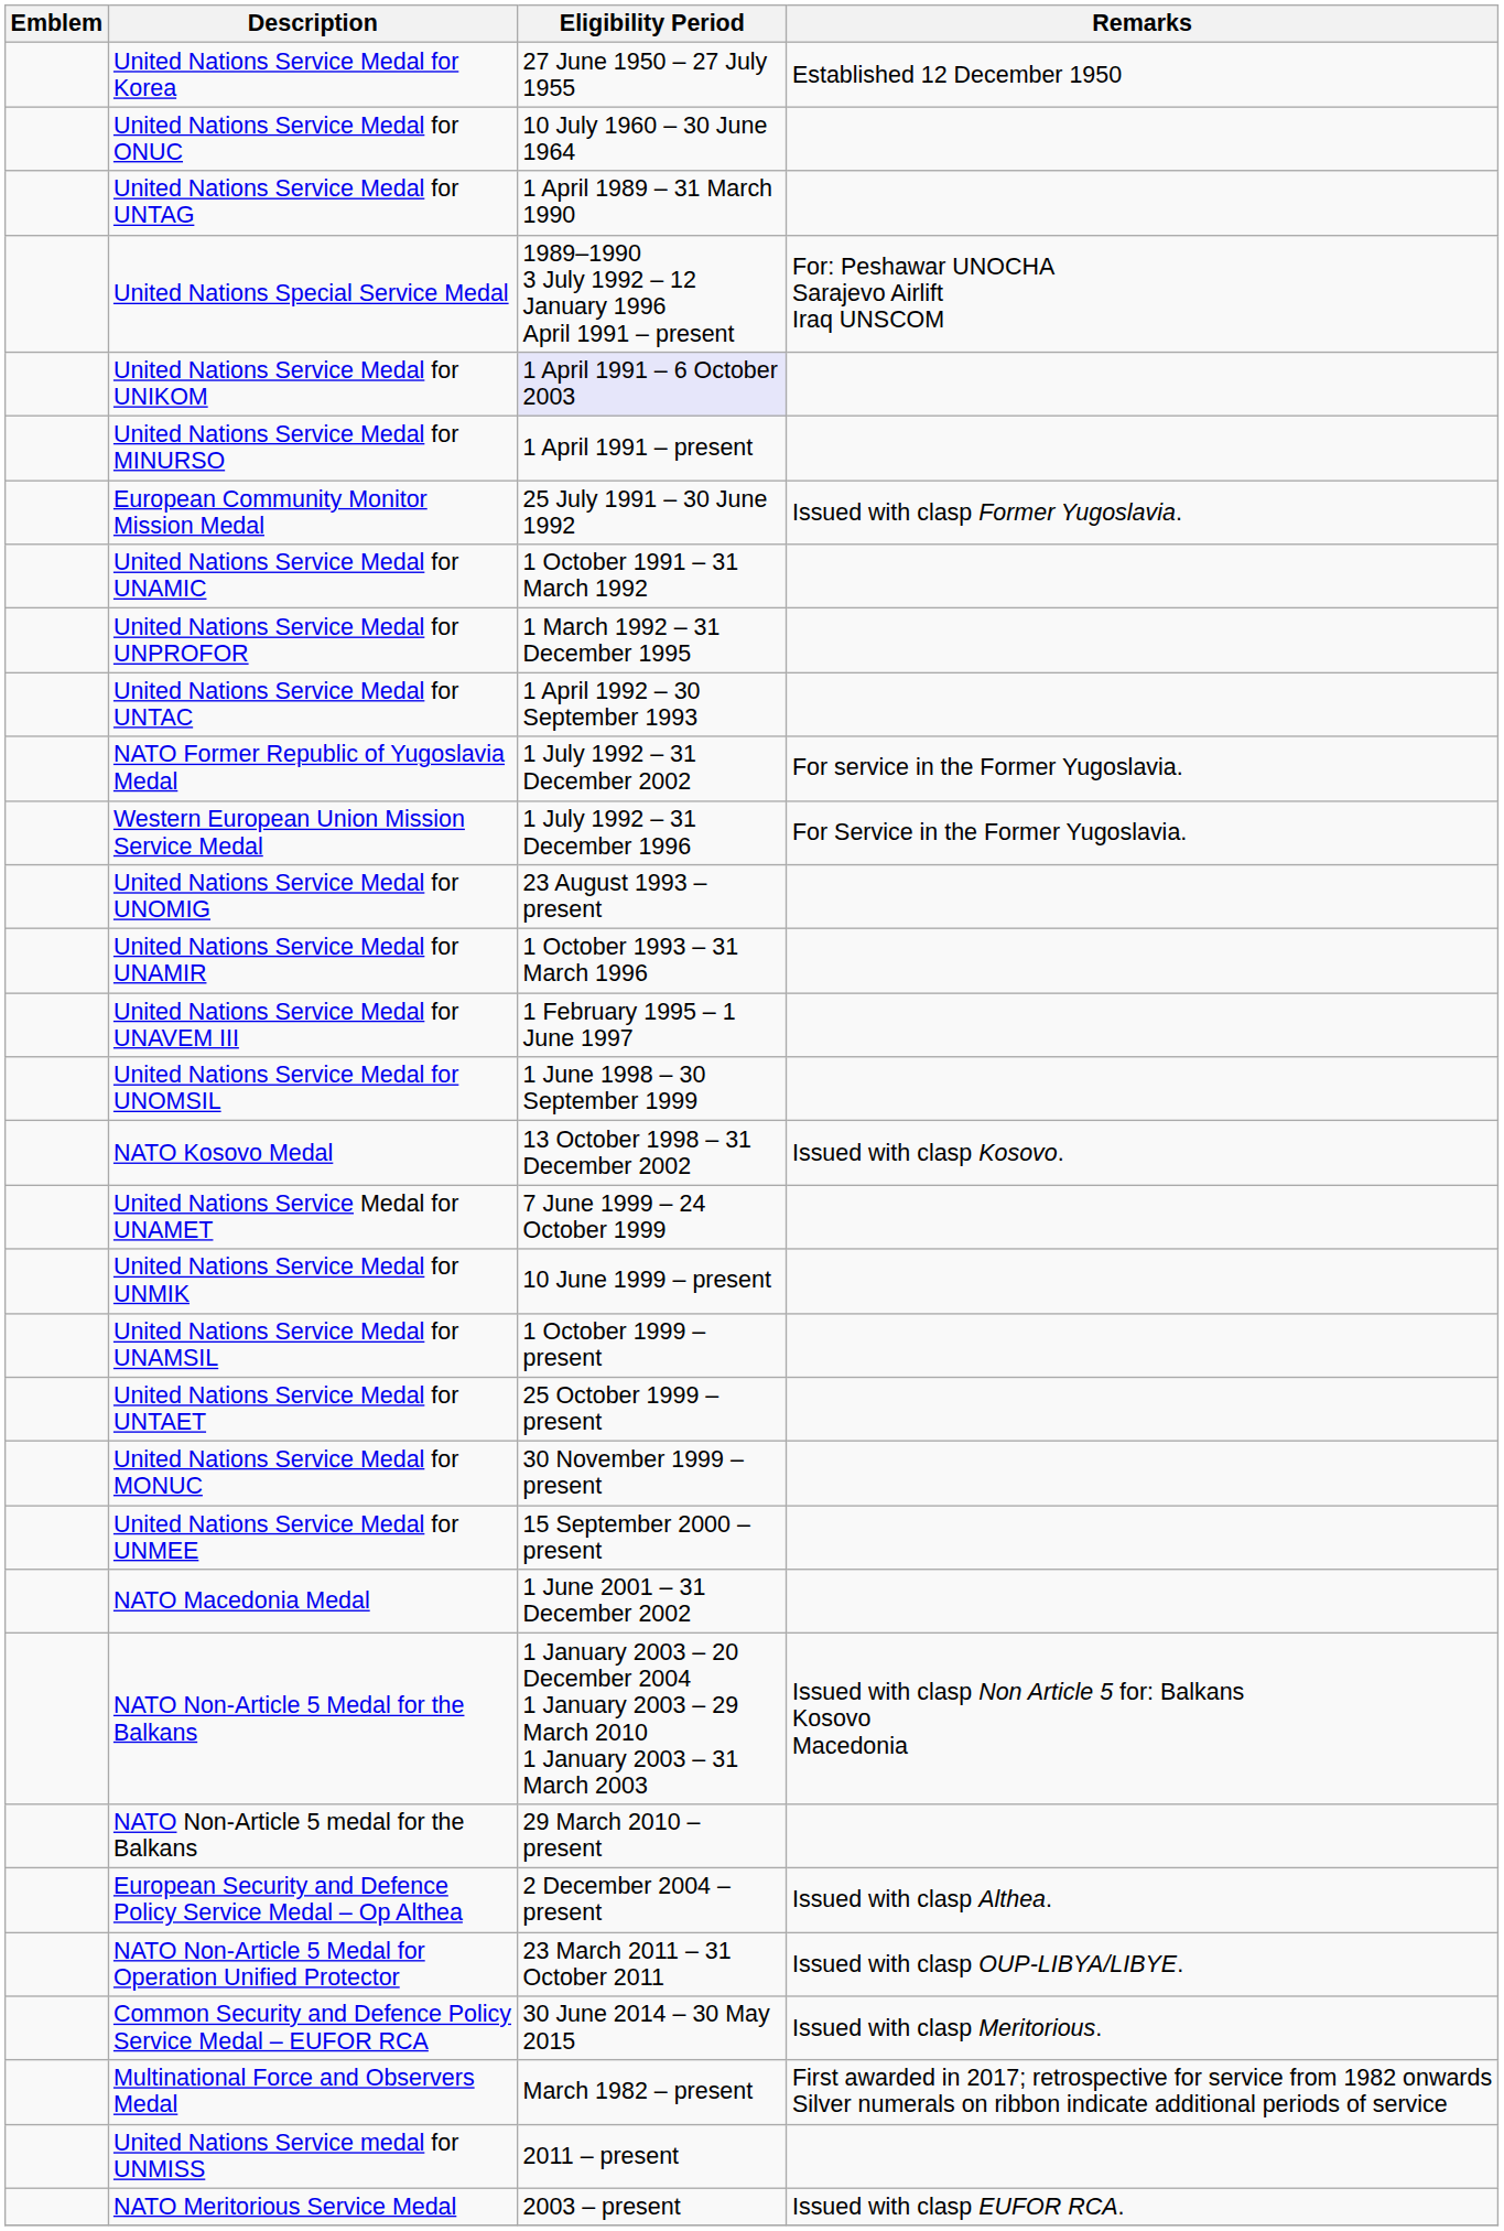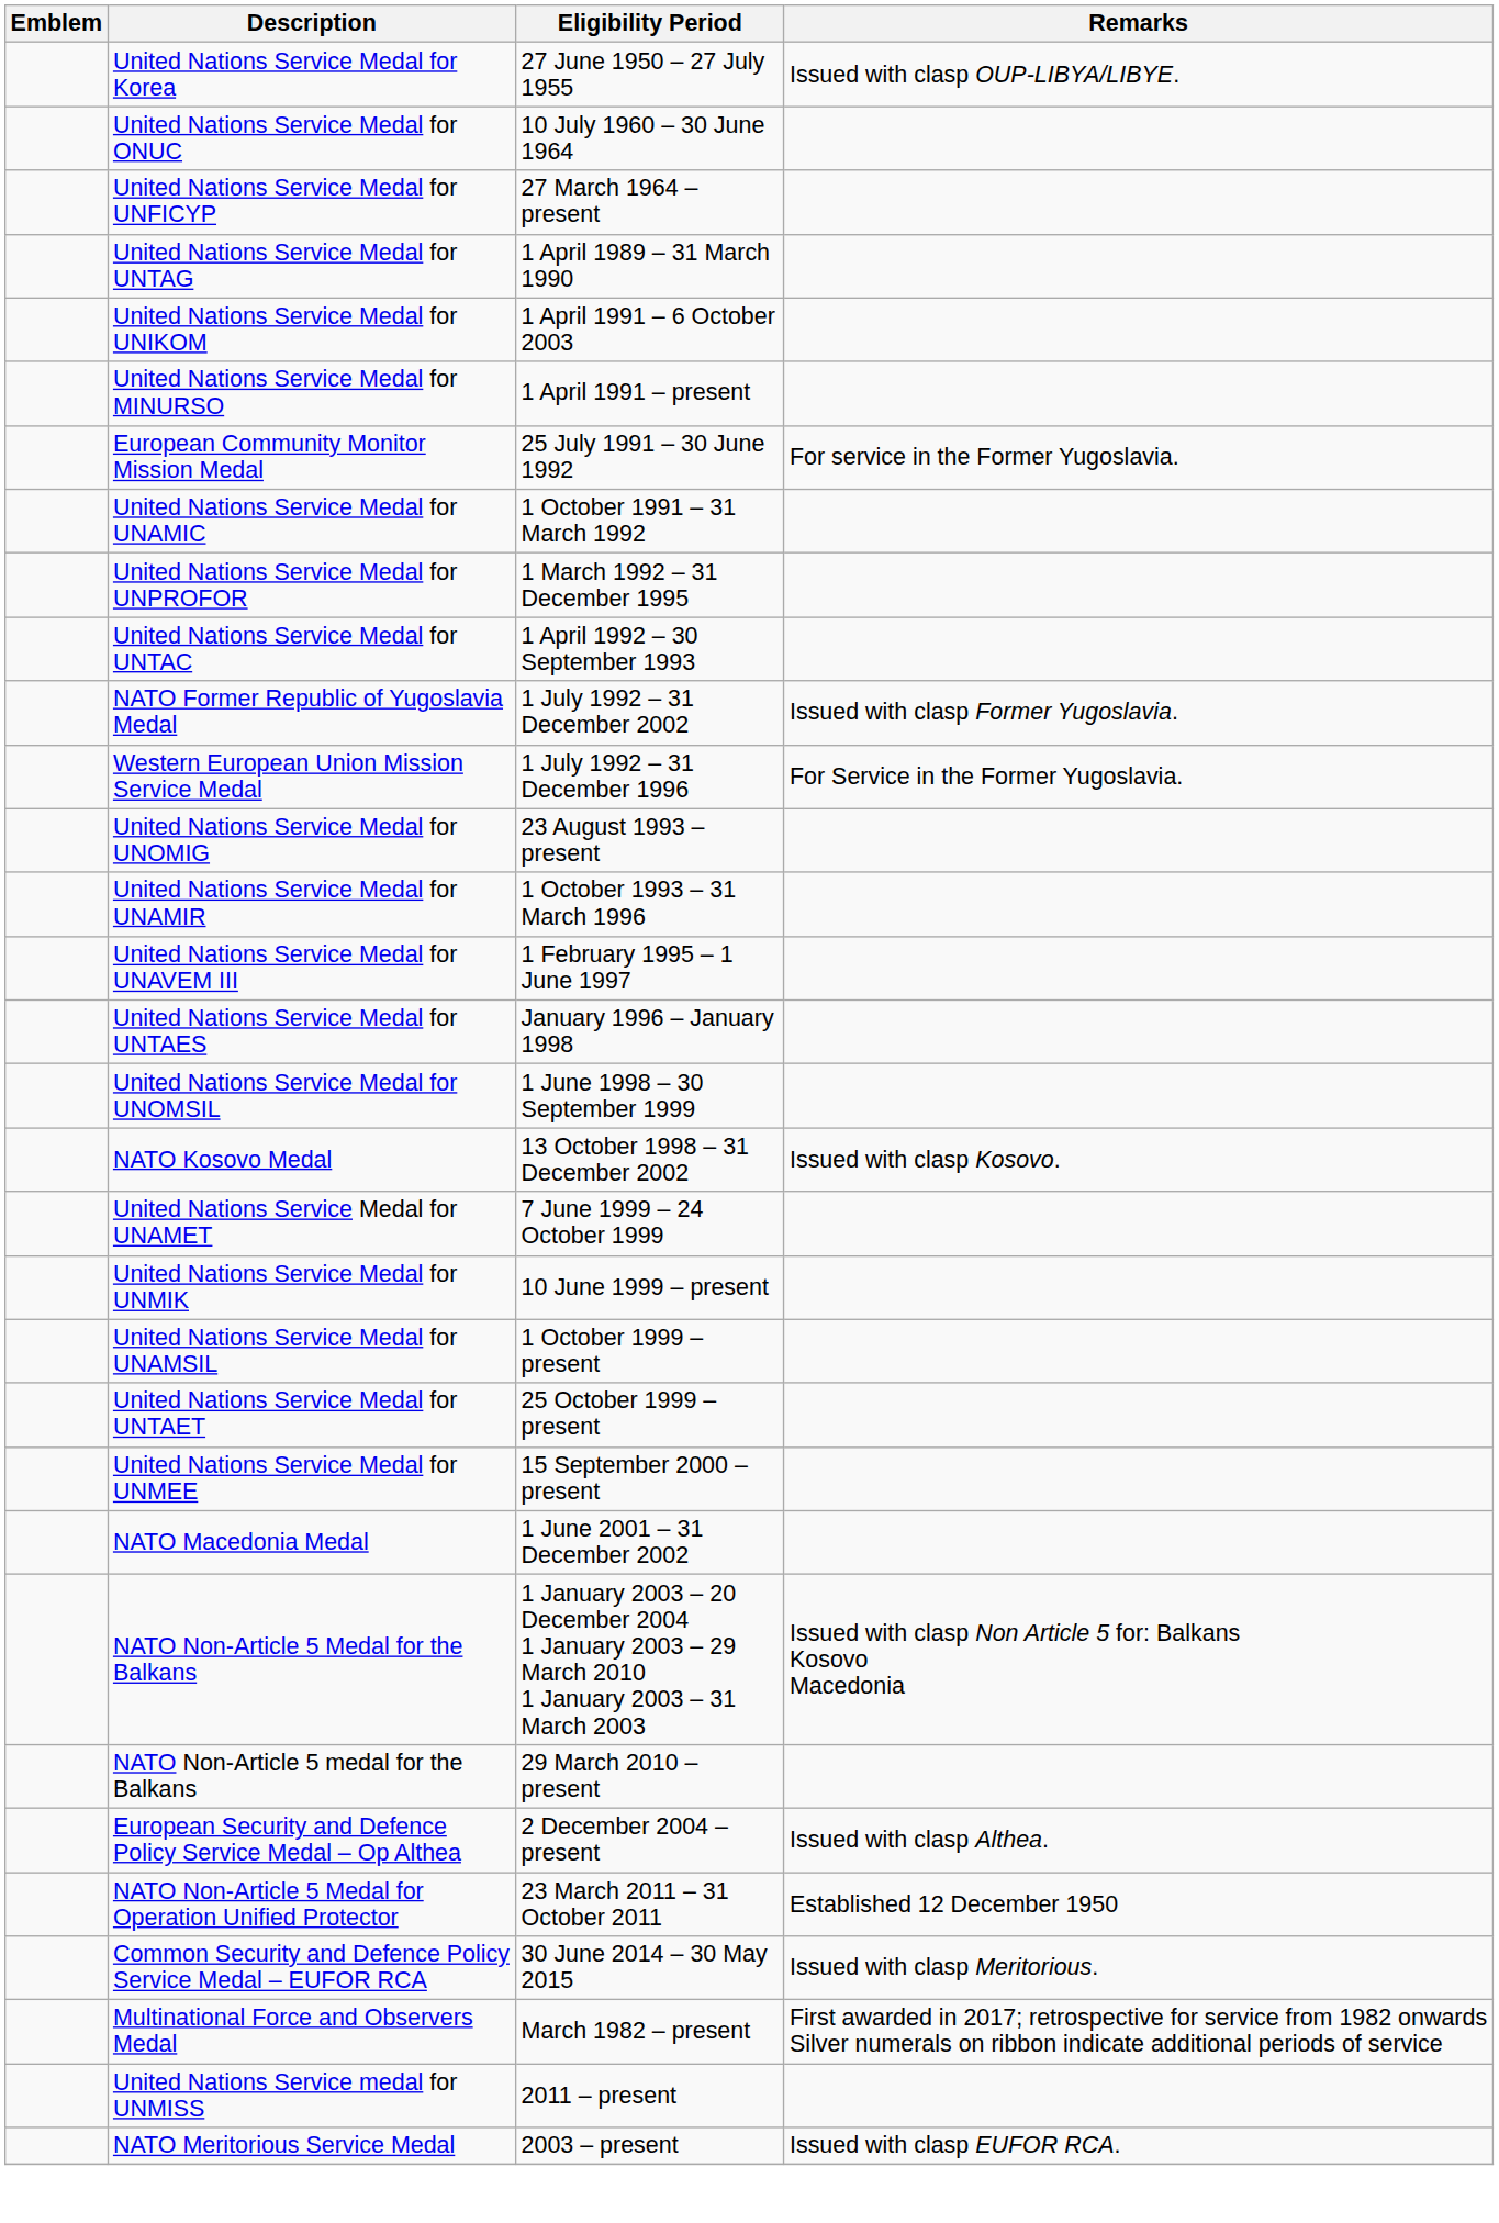United Nations Service Medal for Korea | Remarks: Established 12 December 1950 -> Issued with clasp OUP-LIBYA/LIBYE.
+ row: United Nations Service Medal for UNFICYP | 27 March 1964 – present
- row: United Nations Special Service Medal | 1989–1990 3 July 1992 – 12 January 1996 April 1991 – present | For: Peshawar UNOCHA Sarajevo Airlift Iraq UNSCOM
United Nations Service Medal for UNIKOM | Eligibility Period: lavender background -> no background
European Community Monitor Mission Medal | Remarks: Issued with clasp Former Yugoslavia. -> For service in the Former Yugoslavia.
NATO Former Republic of Yugoslavia Medal | Remarks: For service in the Former Yugoslavia. -> Issued with clasp Former Yugoslavia.
+ row: United Nations Service Medal for UNTAES | January 1996 – January 1998
- row: United Nations Service Medal for MONUC | 30 November 1999 – present
NATO Non-Article 5 Medal for Operation Unified Protector | Remarks: Issued with clasp OUP-LIBYA/LIBYE. -> Established 12 December 1950
